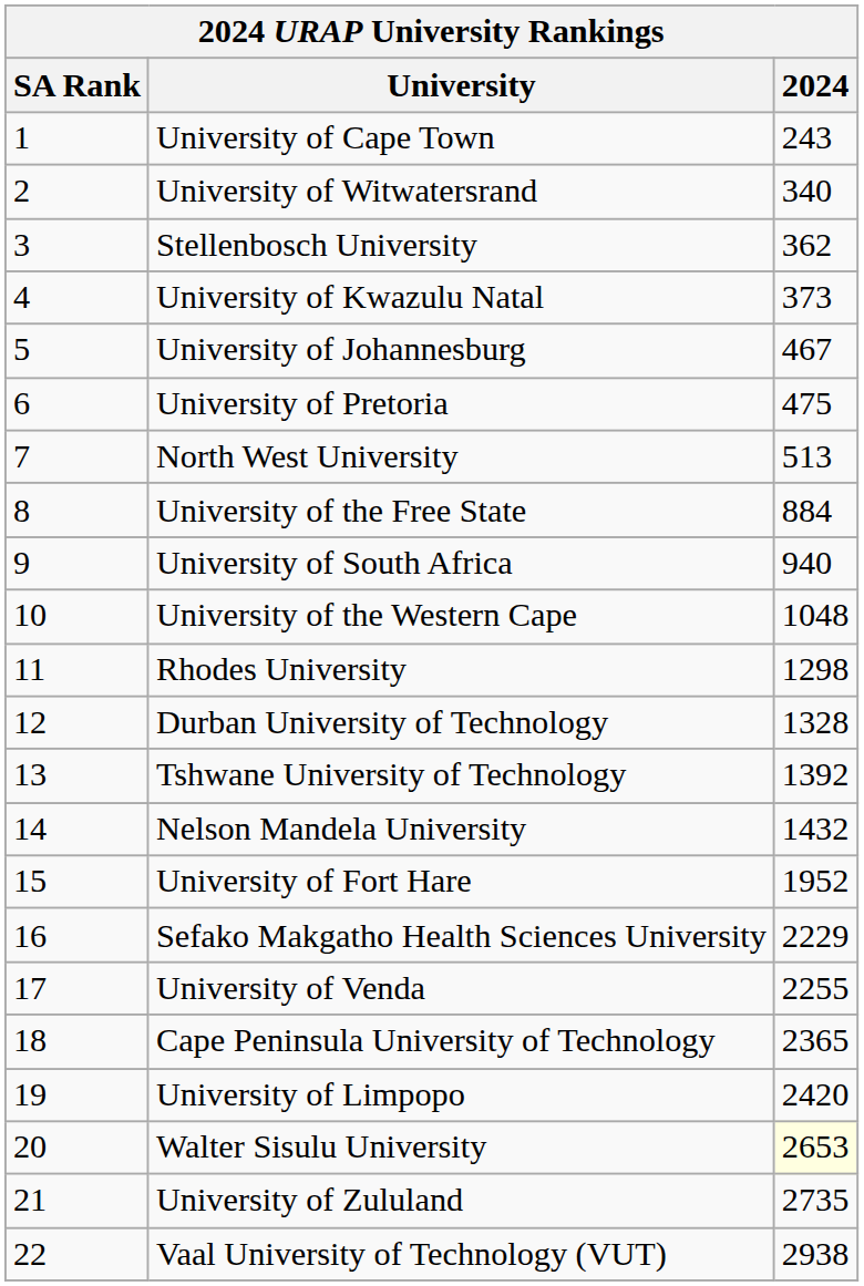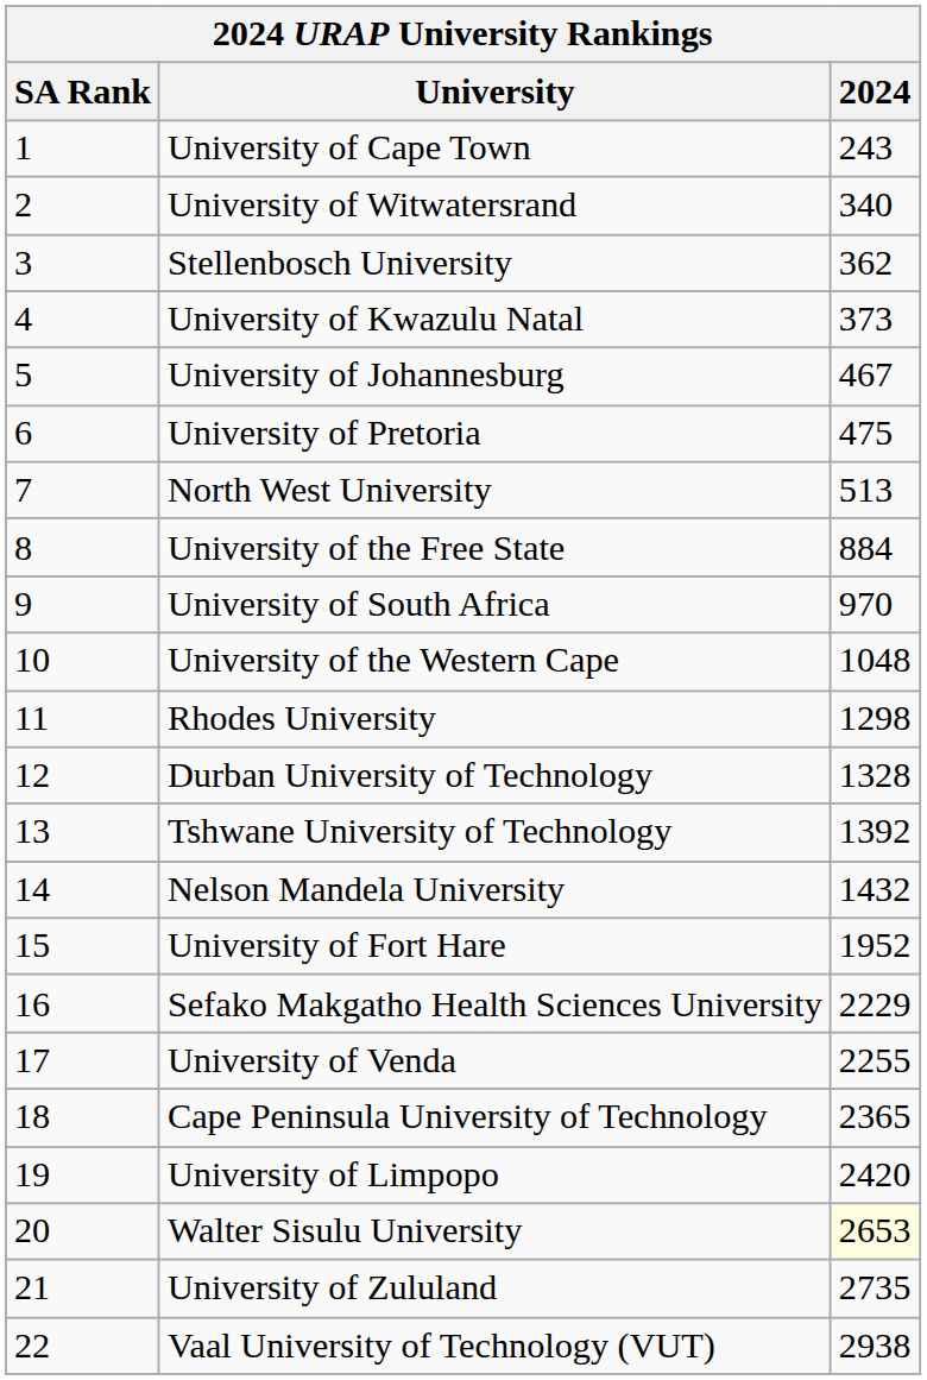University of South Africa | 2024: 940 -> 970
